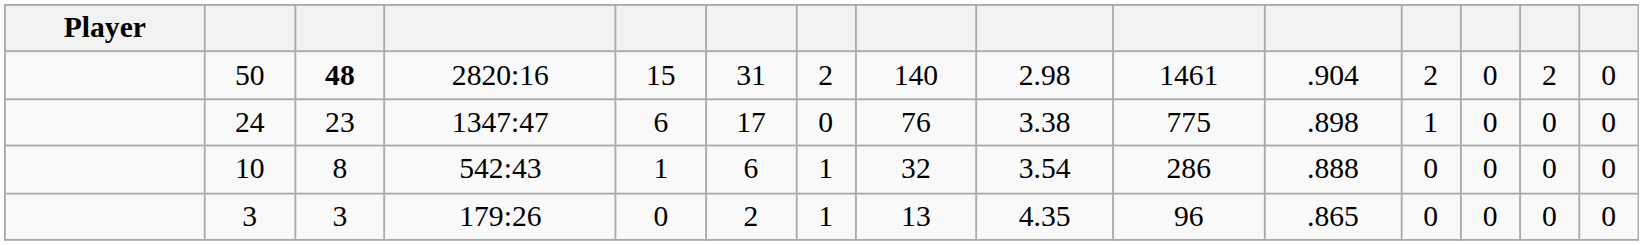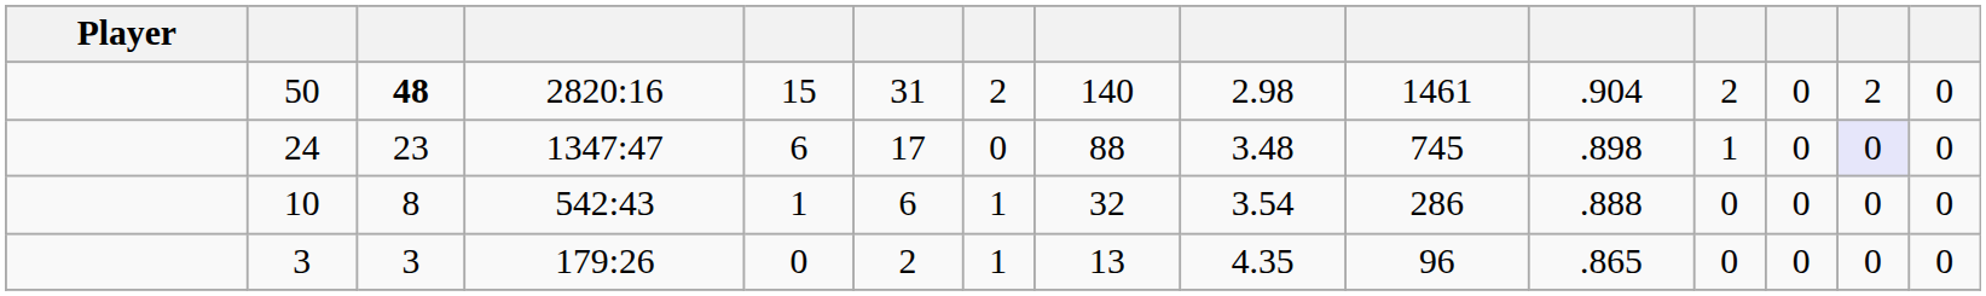24 | column 8: 76 -> 88
24 | column 9: 3.38 -> 3.48
24 | column 10: 775 -> 745
24 | column 14: no background -> lavender background
